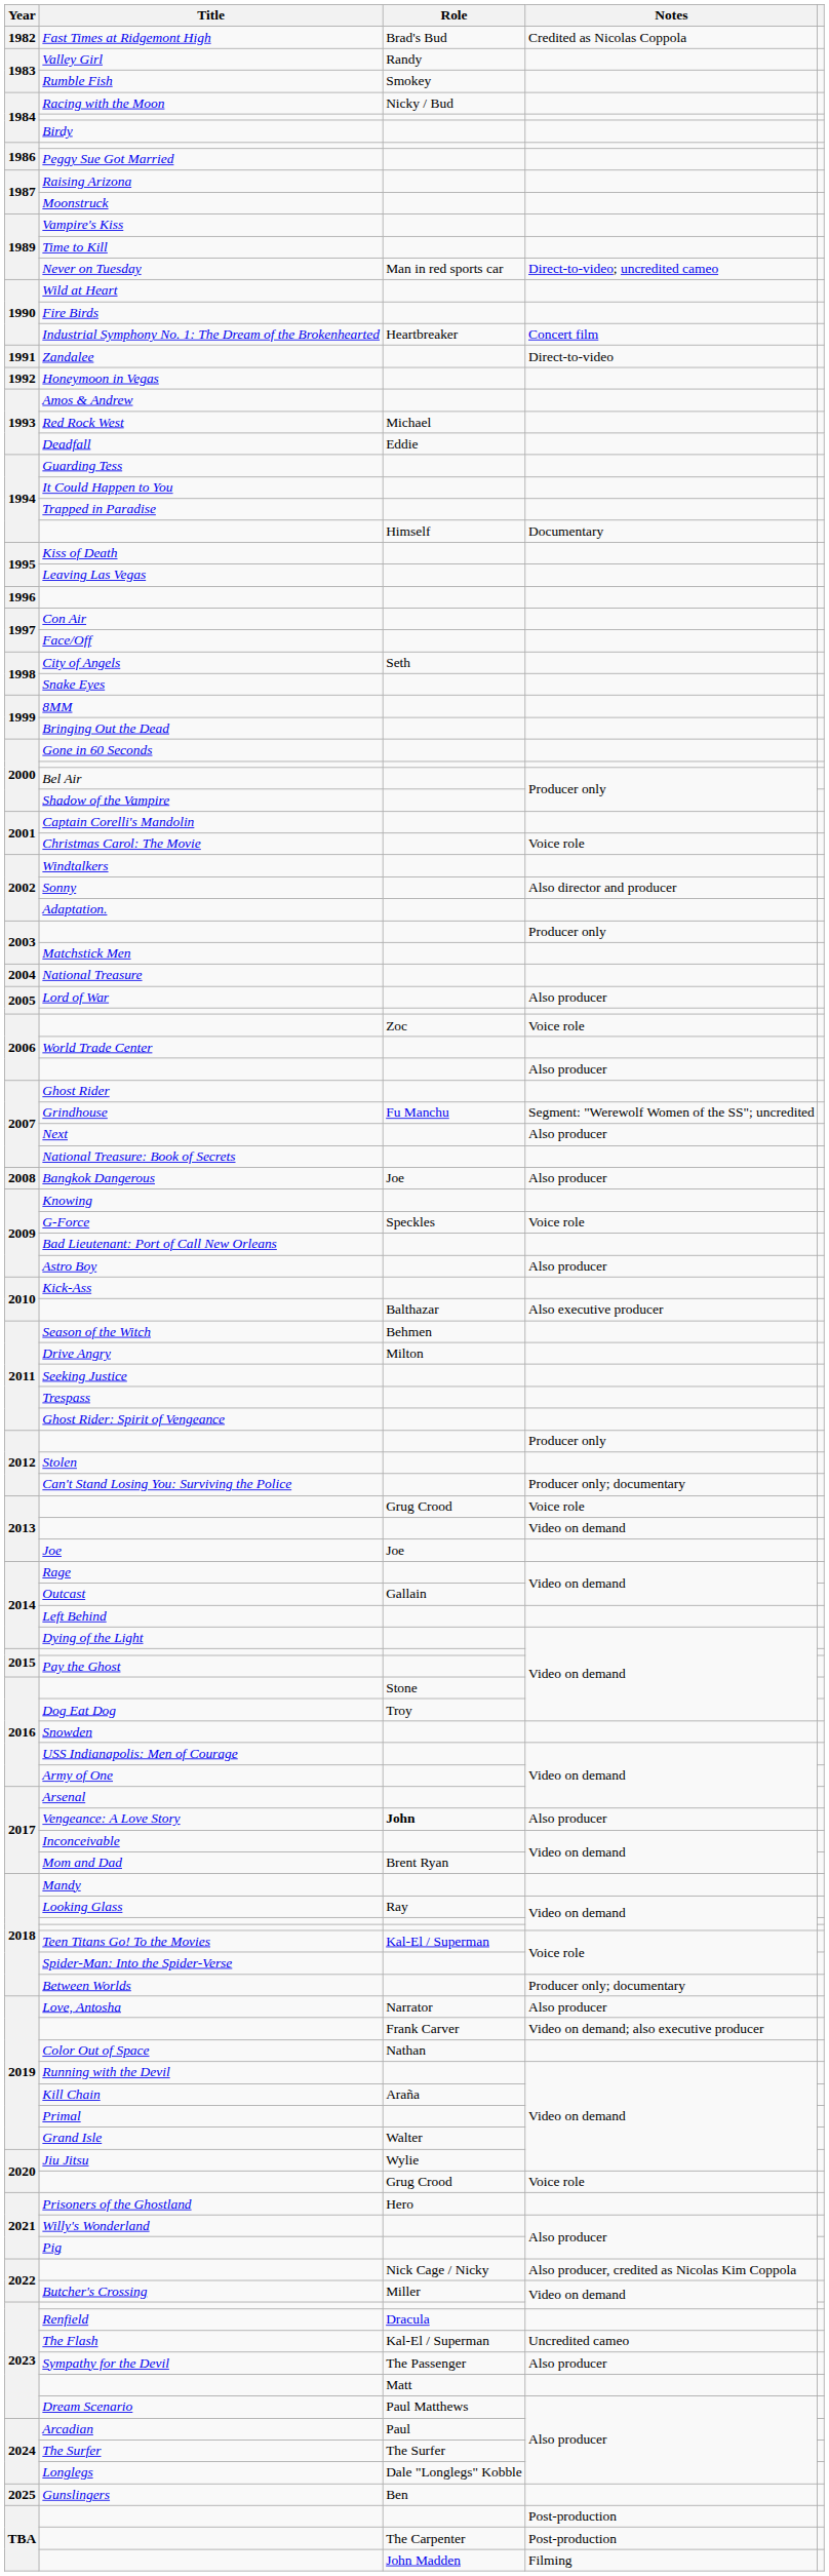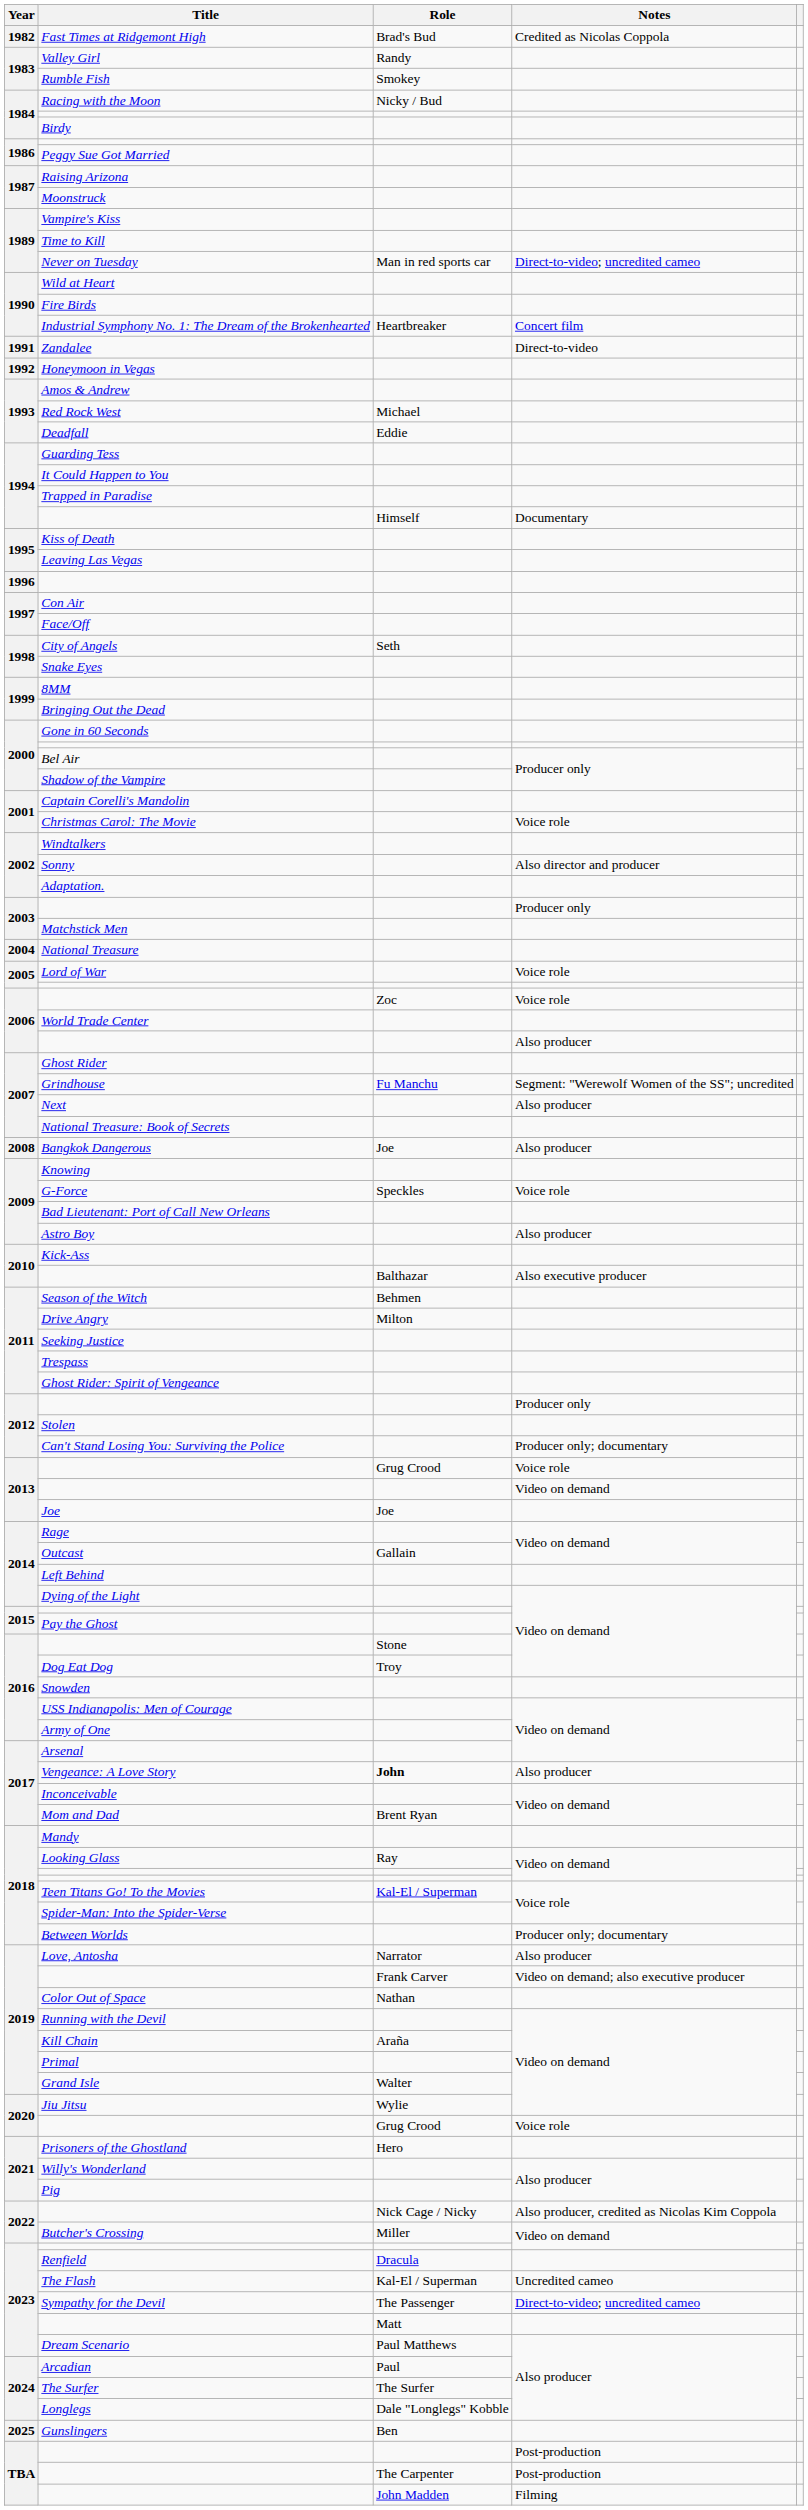Lord of War | Notes: Also producer -> Voice role
Sympathy for the Devil | Notes: Also producer -> Direct-to-video; uncredited cameo
